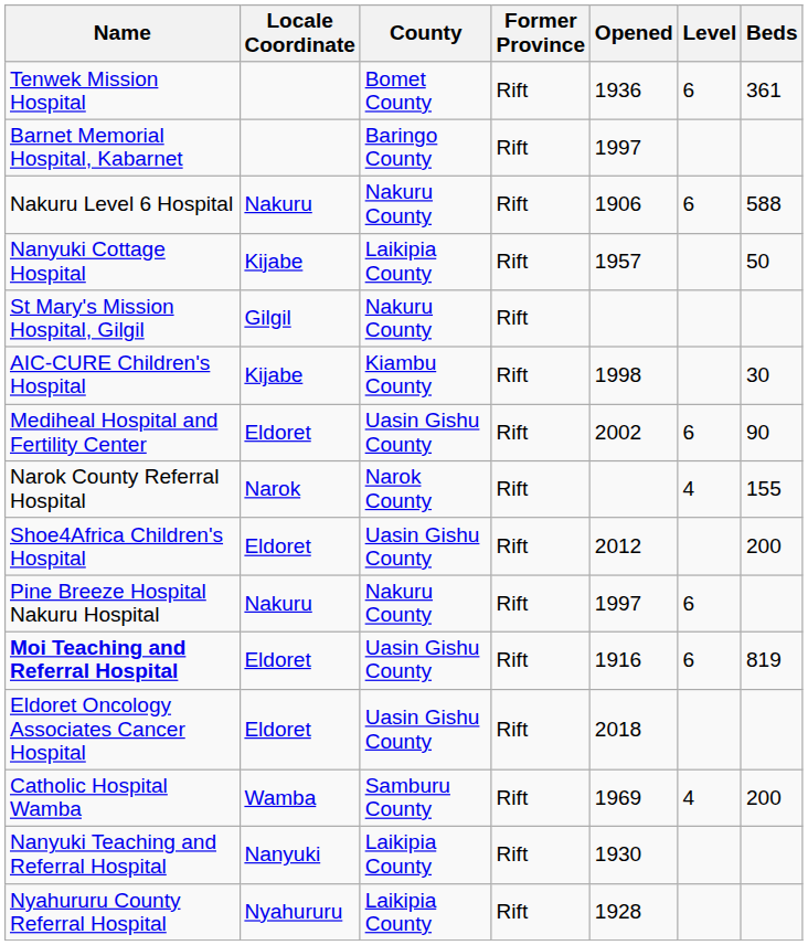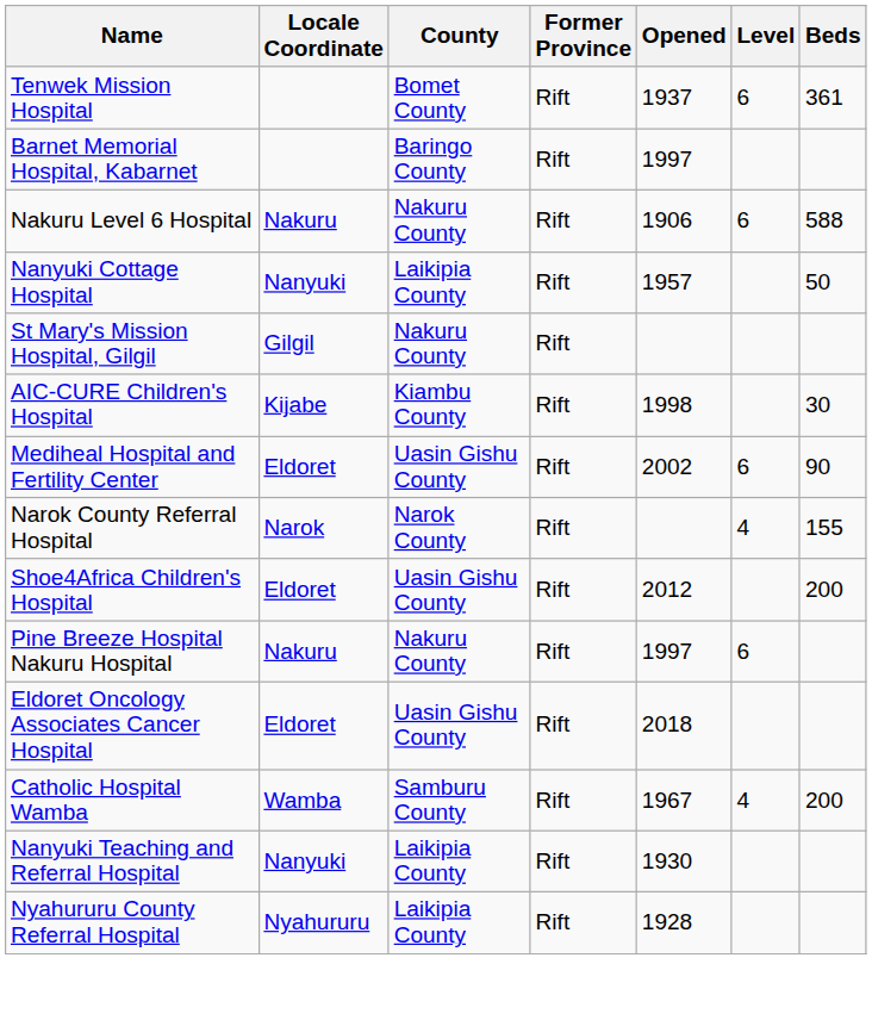Tenwek Mission Hospital | Opened: 1936 -> 1937
Nanyuki Cottage Hospital | Locale Coordinate: Kijabe -> Nanyuki
- row: Moi Teaching and Referral Hospital | Eldoret | Uasin Gishu County | Rift | 1916 | 6 | 819
Catholic Hospital Wamba | Opened: 1969 -> 1967
